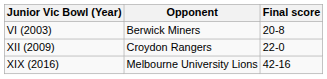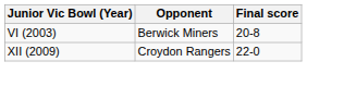- row: XIX (2016) | Melbourne University Lions | 42-16
